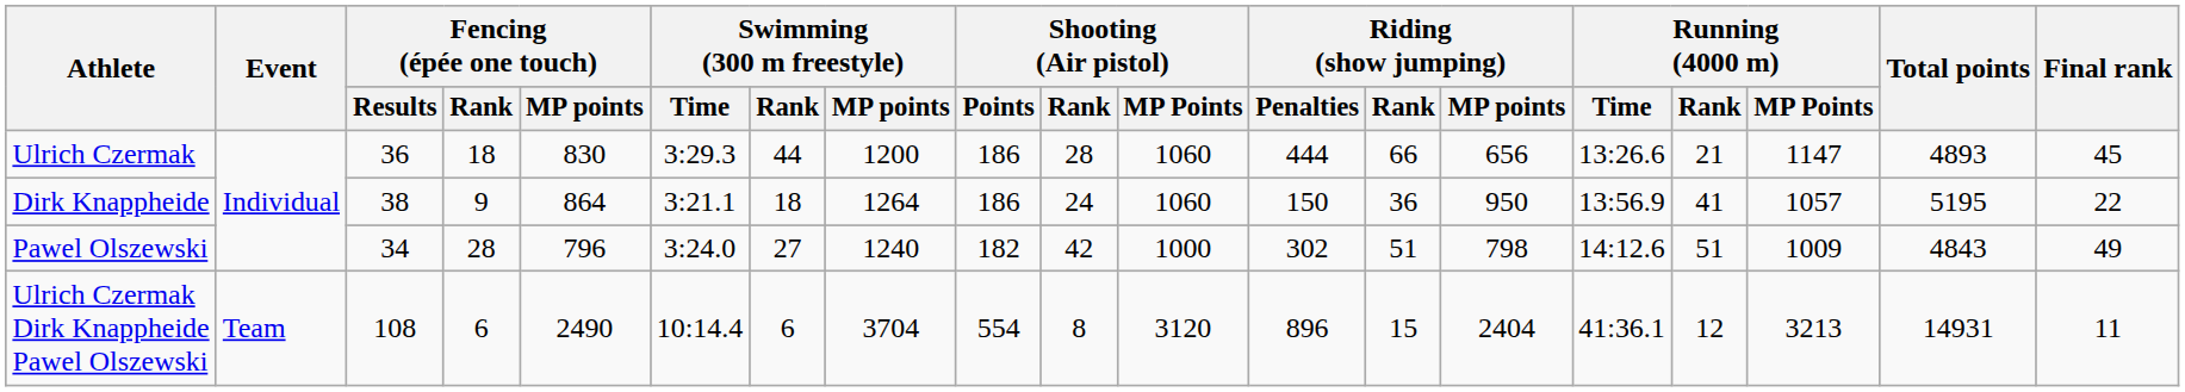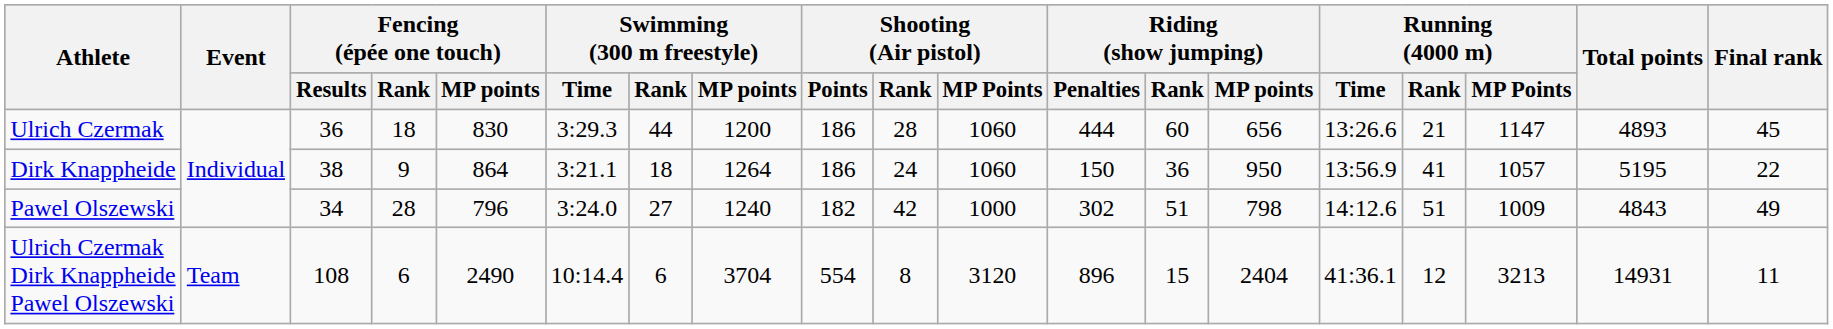Ulrich Czermak | Riding (show jumping) / Rank: 66 -> 60
